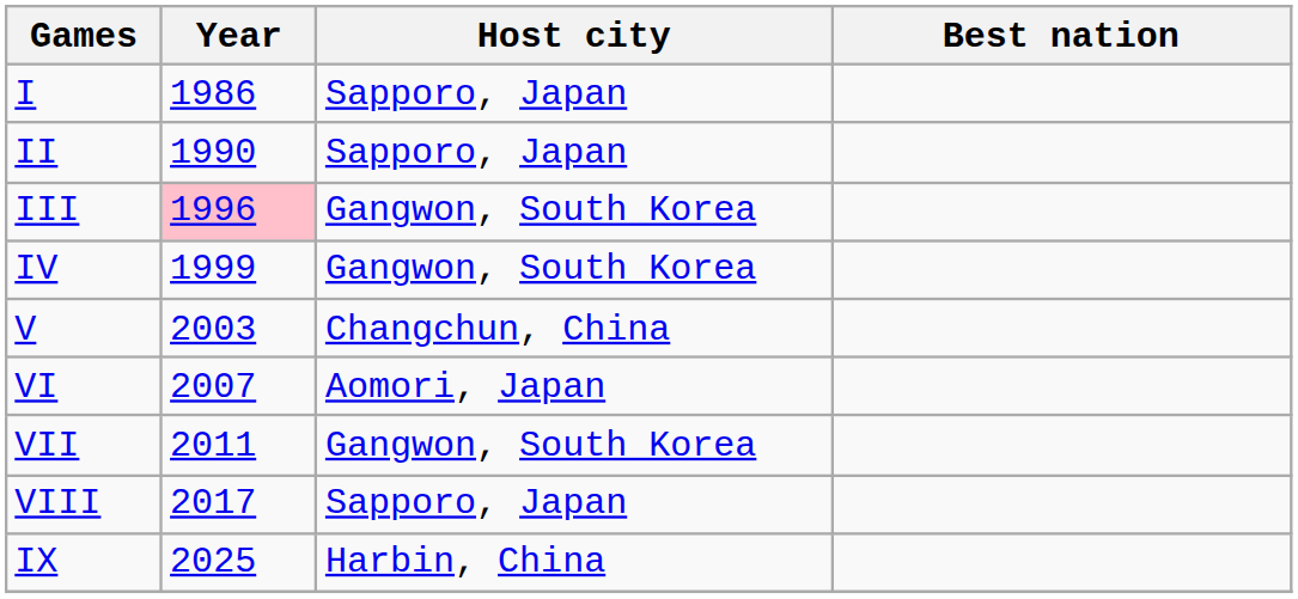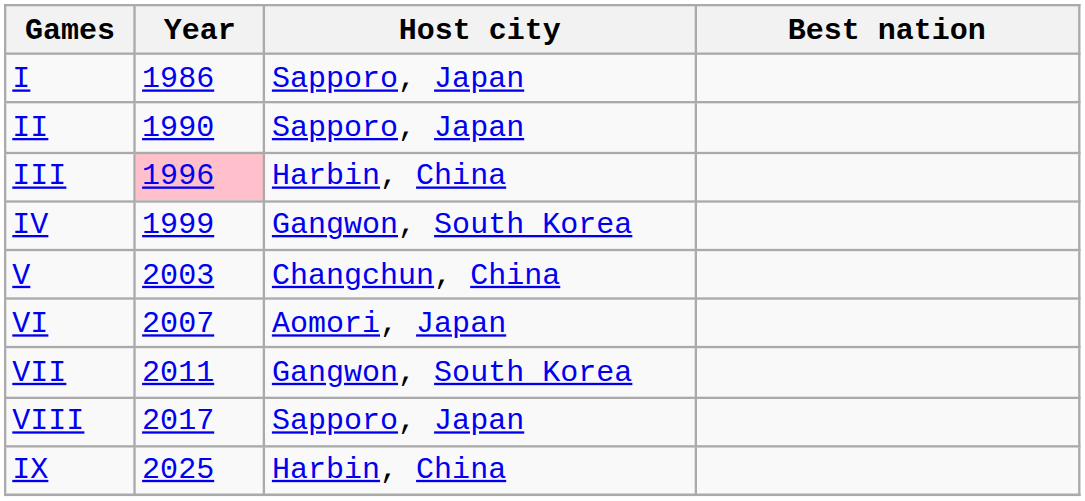III | Host city: Gangwon, South Korea -> Harbin, China
